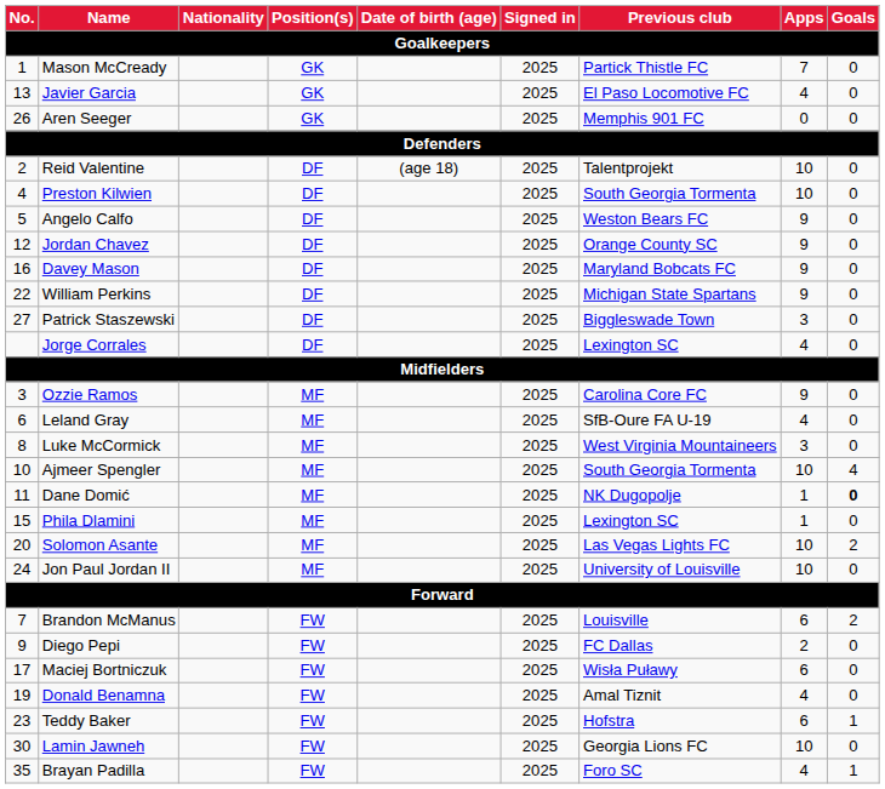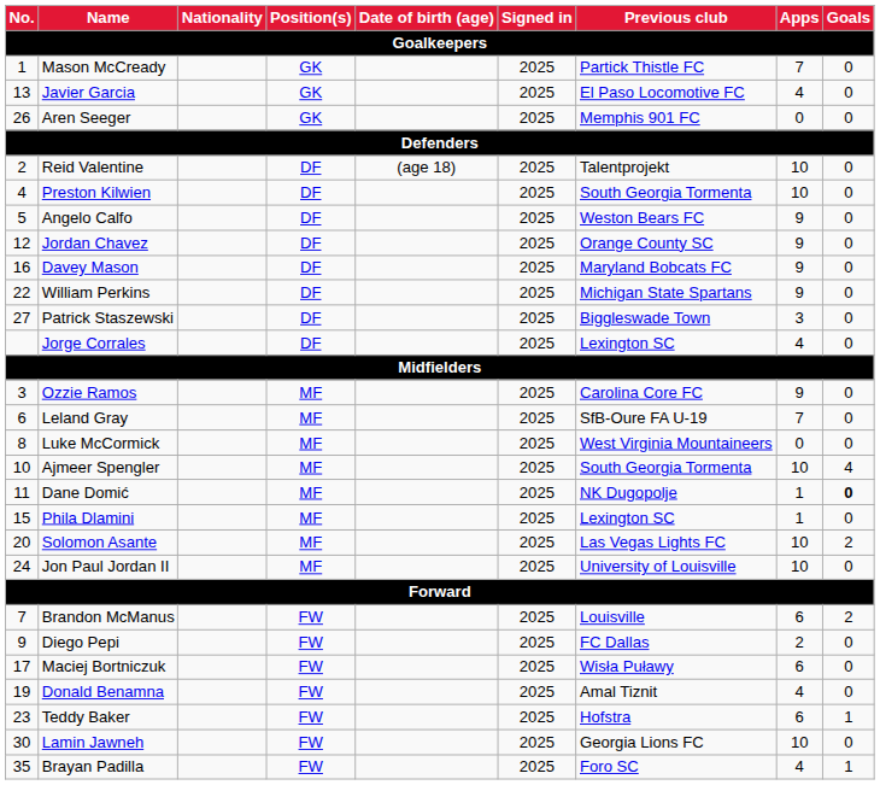Leland Gray | Apps: 4 -> 7
Luke McCormick | Apps: 3 -> 0
